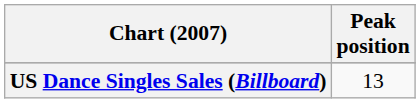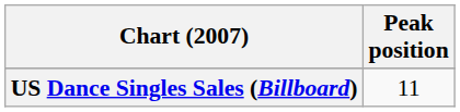US Dance Singles Sales (Billboard) | Peak position: 13 -> 11
